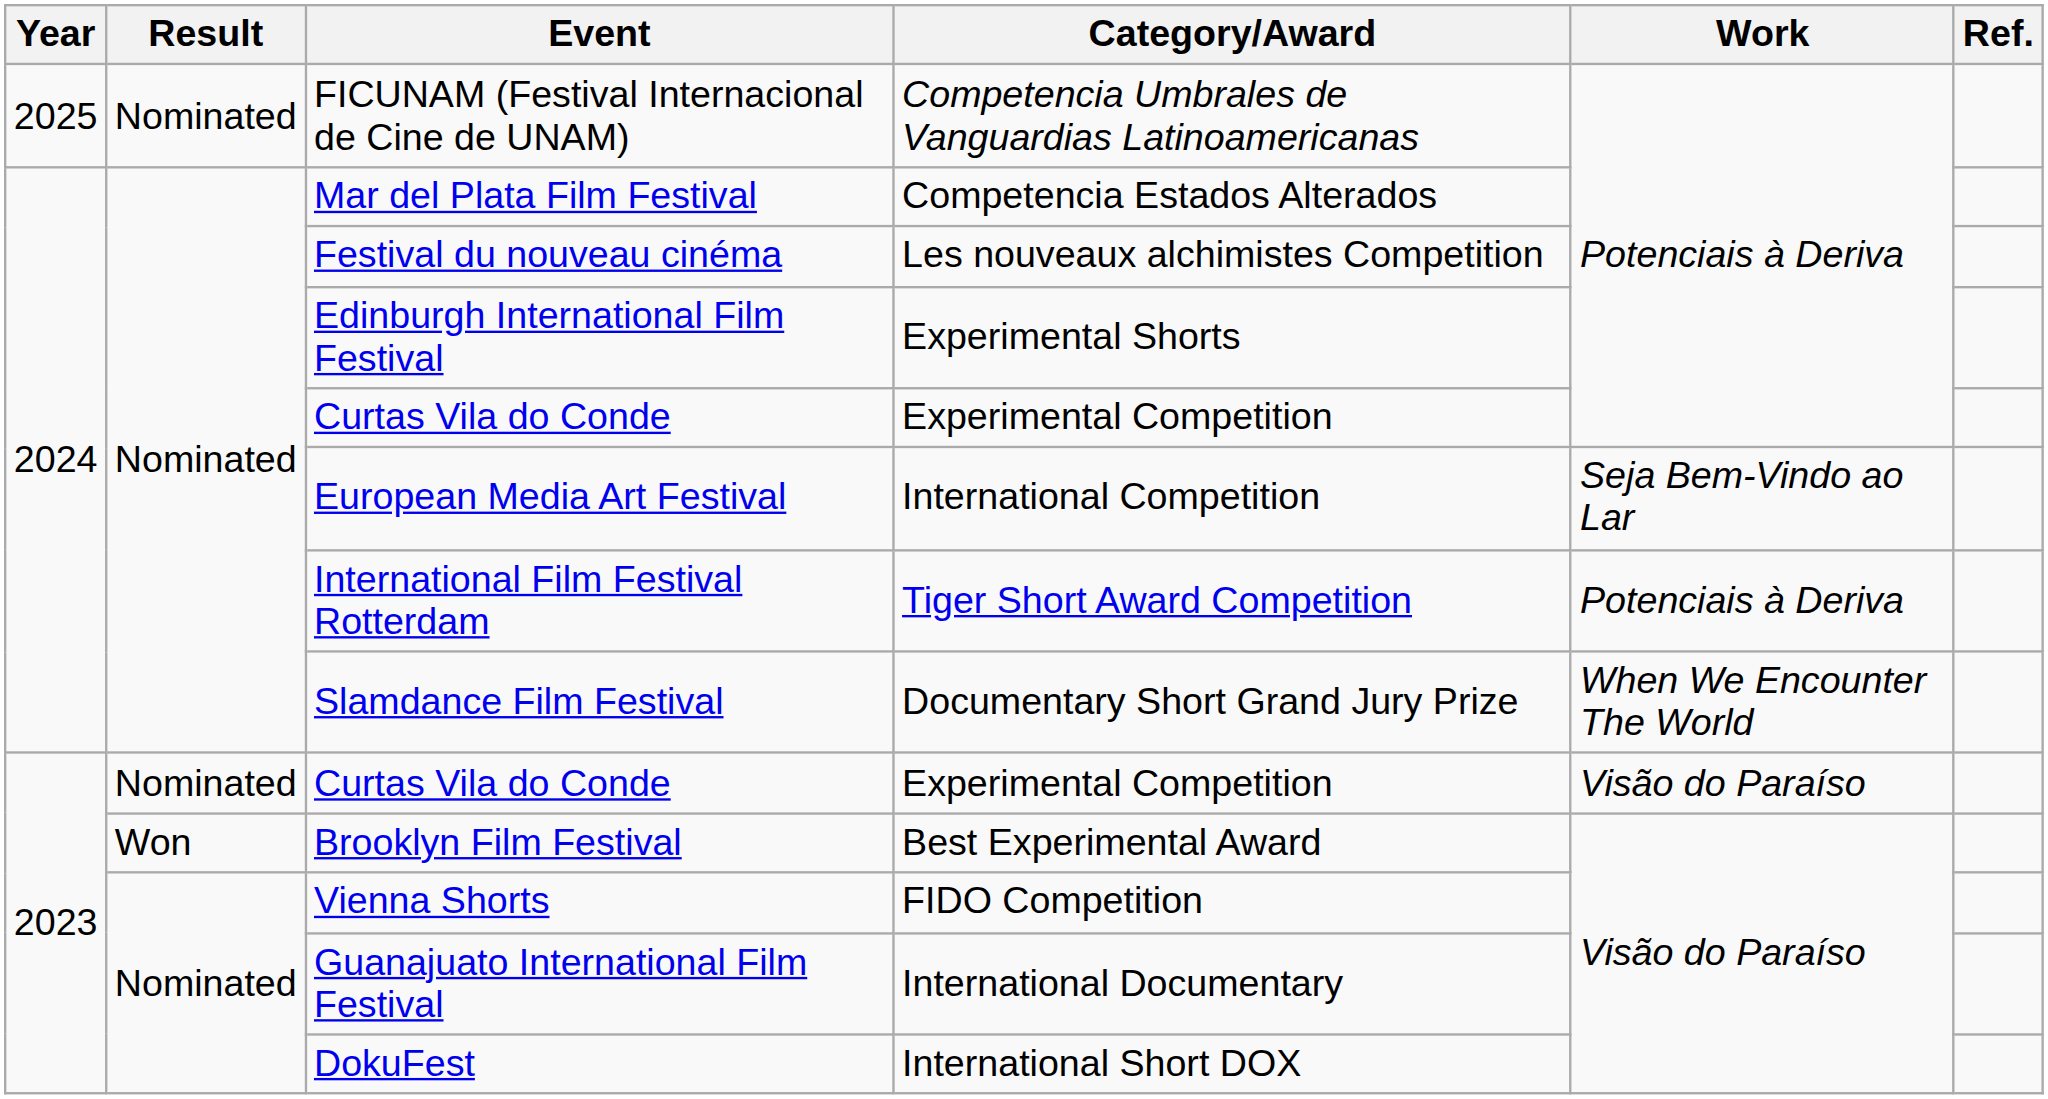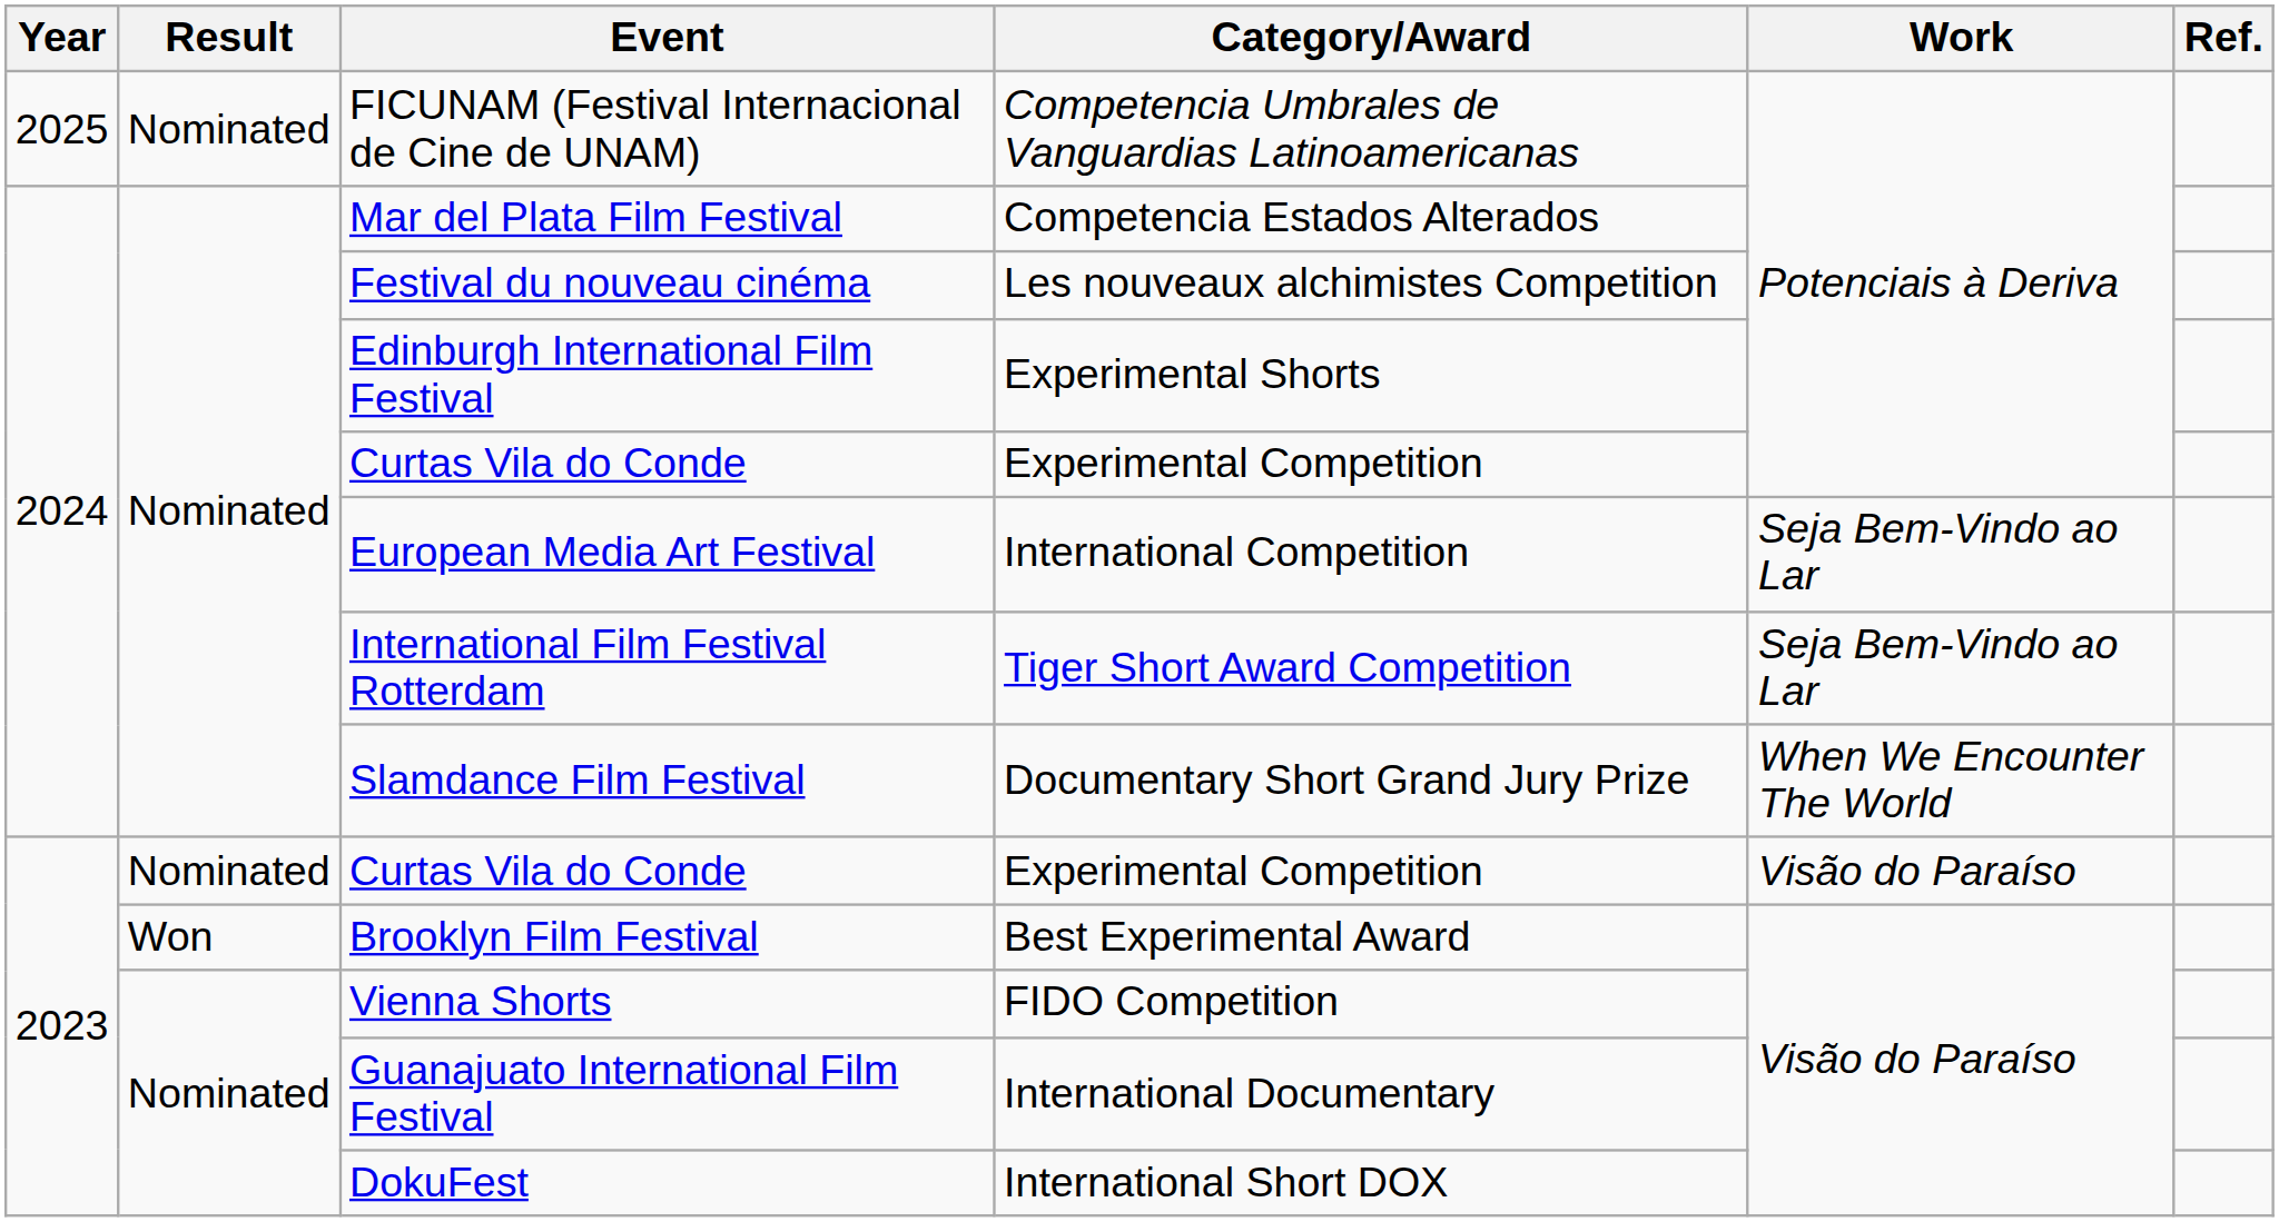International Film Festival Rotterdam | Work: Potenciais à Deriva -> Seja Bem-Vindo ao Lar
